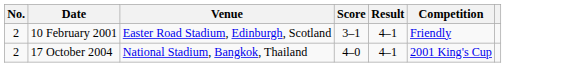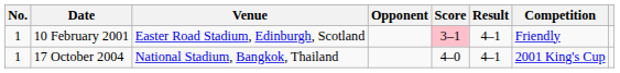+ column: Opponent
10 February 2001 | No.: 2 -> 1
10 February 2001 | Score: no background -> pink background
17 October 2004 | No.: 2 -> 1
